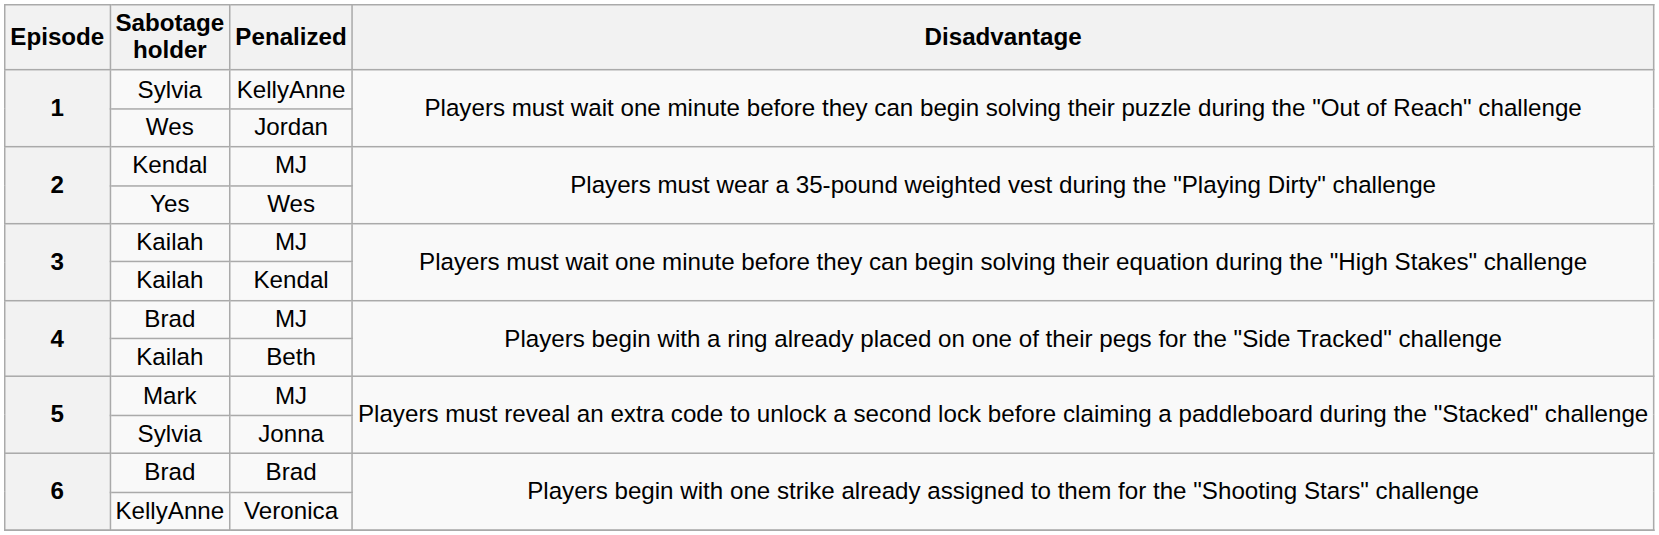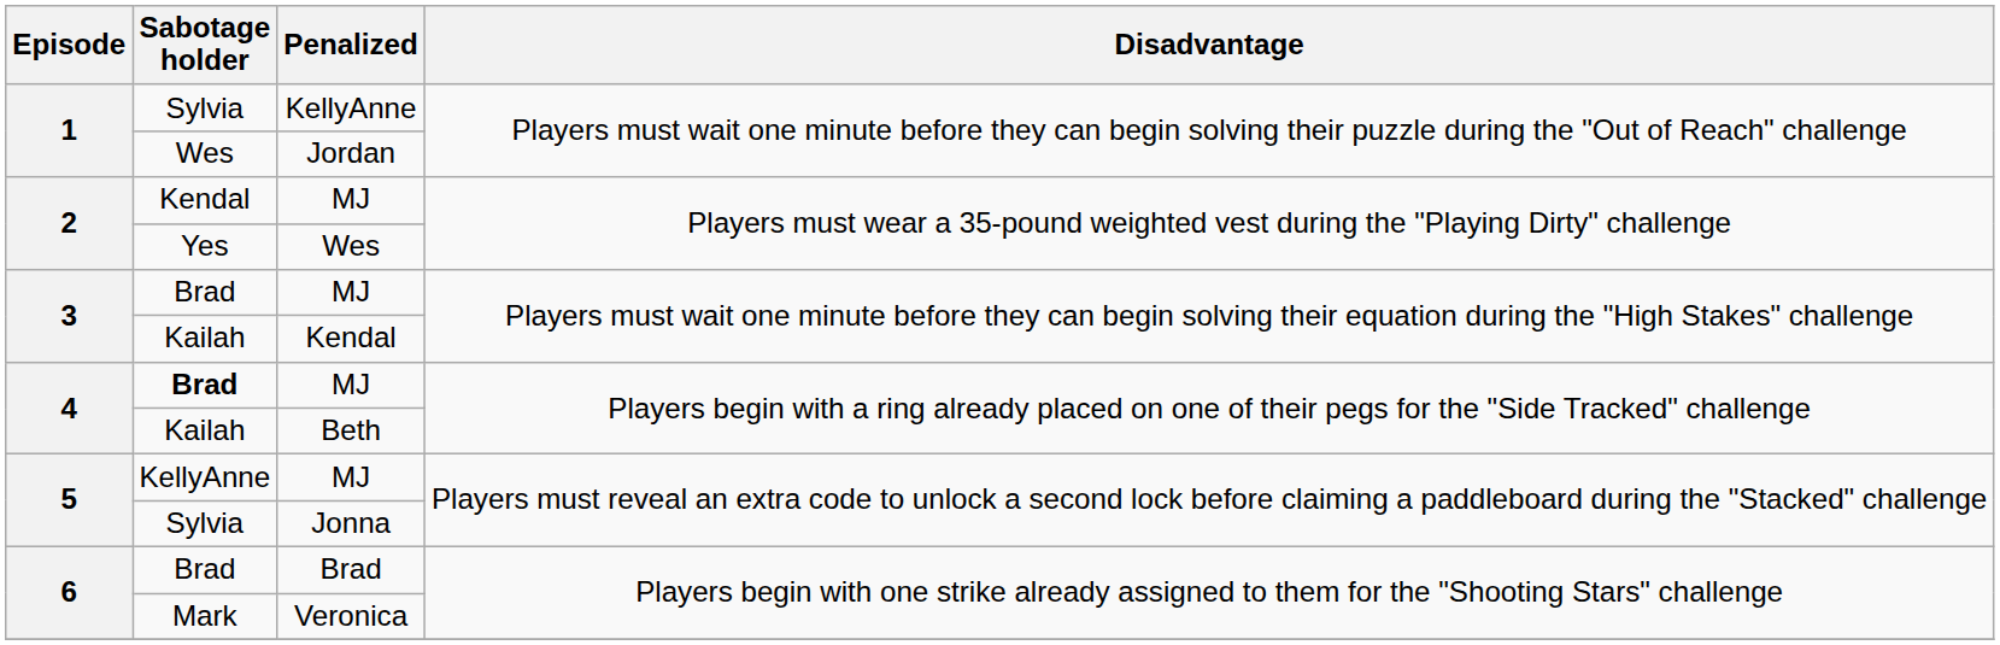3 / MJ | Sabotage holder: Kailah -> Brad
4 / MJ | Sabotage holder: normal -> bold
5 / MJ | Sabotage holder: Mark -> KellyAnne
Veronica | Sabotage holder: KellyAnne -> Mark
